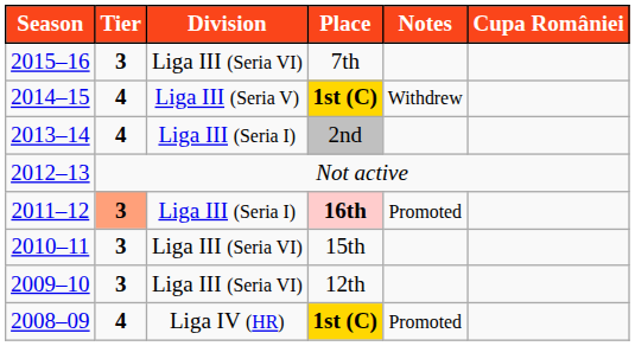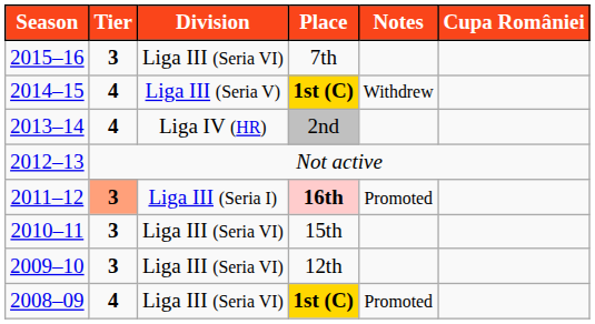2013–14 | Division: Liga III (Seria I) -> Liga IV (HR)
2008–09 | Division: Liga IV (HR) -> Liga III (Seria VI)
